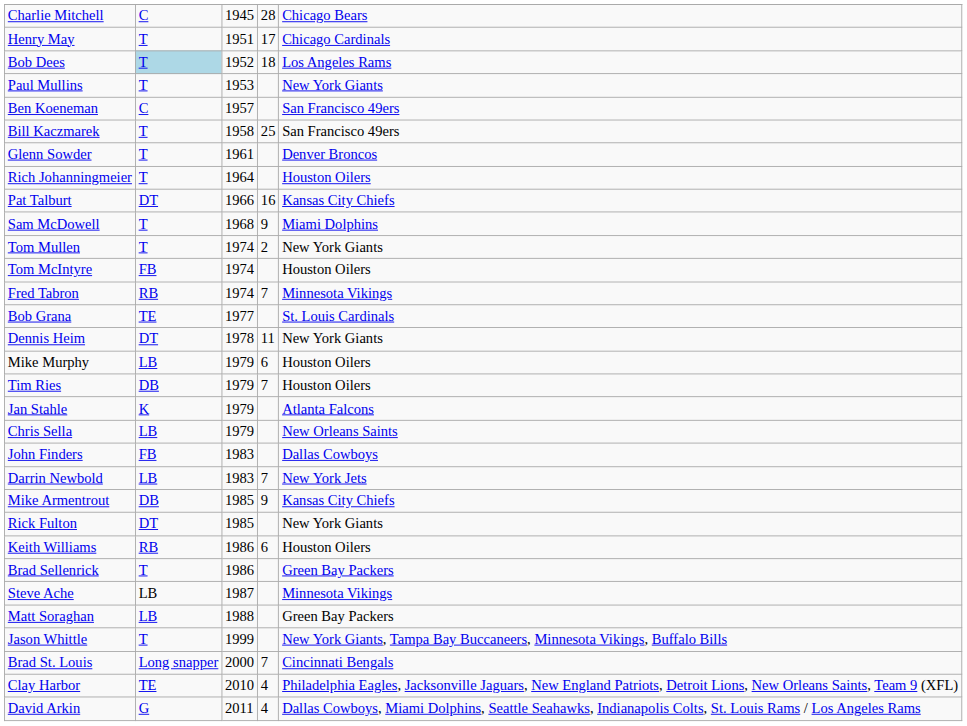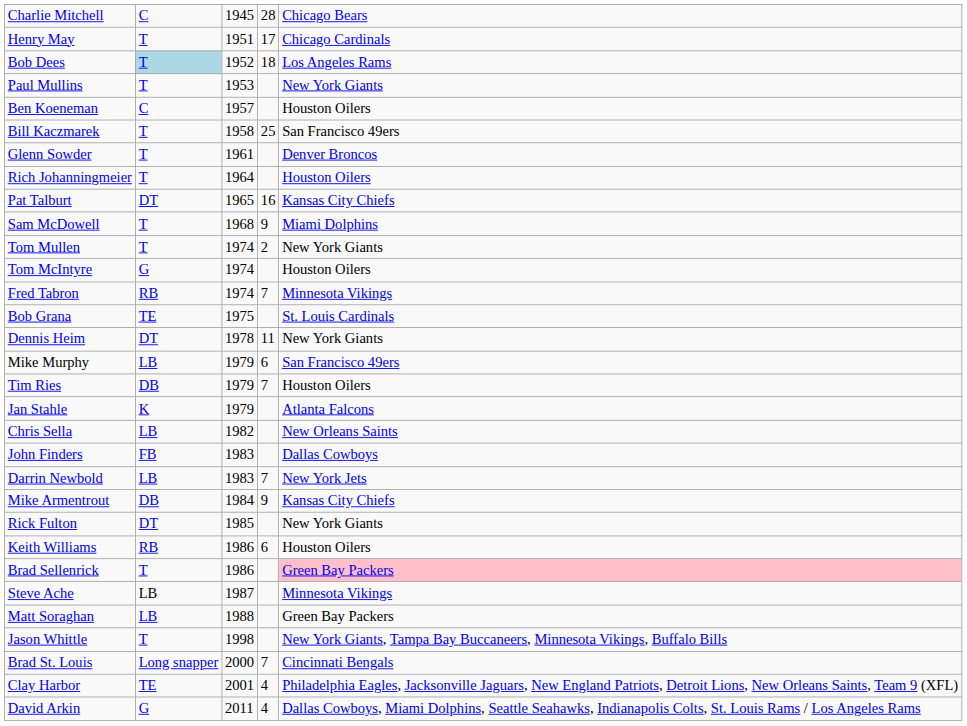Ben Koeneman | column 5: San Francisco 49ers -> Houston Oilers
Pat Talburt | column 3: 1966 -> 1965
Tom McIntyre | column 2: FB -> G
Bob Grana | column 3: 1977 -> 1975
Mike Murphy | column 5: Houston Oilers -> San Francisco 49ers
Chris Sella | column 3: 1979 -> 1982
Mike Armentrout | column 3: 1985 -> 1984
Brad Sellenrick | column 5: no background -> pink background
Jason Whittle | column 3: 1999 -> 1998
Clay Harbor | column 3: 2010 -> 2001
